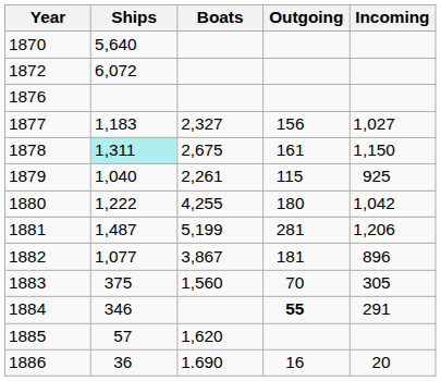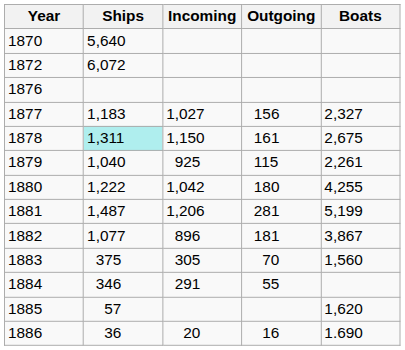columns swapped: Incoming <-> Boats
1884 | Outgoing: bold -> normal
